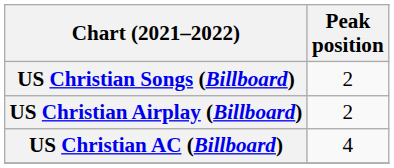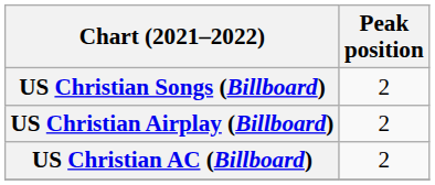US Christian AC (Billboard) | Peak position: 4 -> 2
